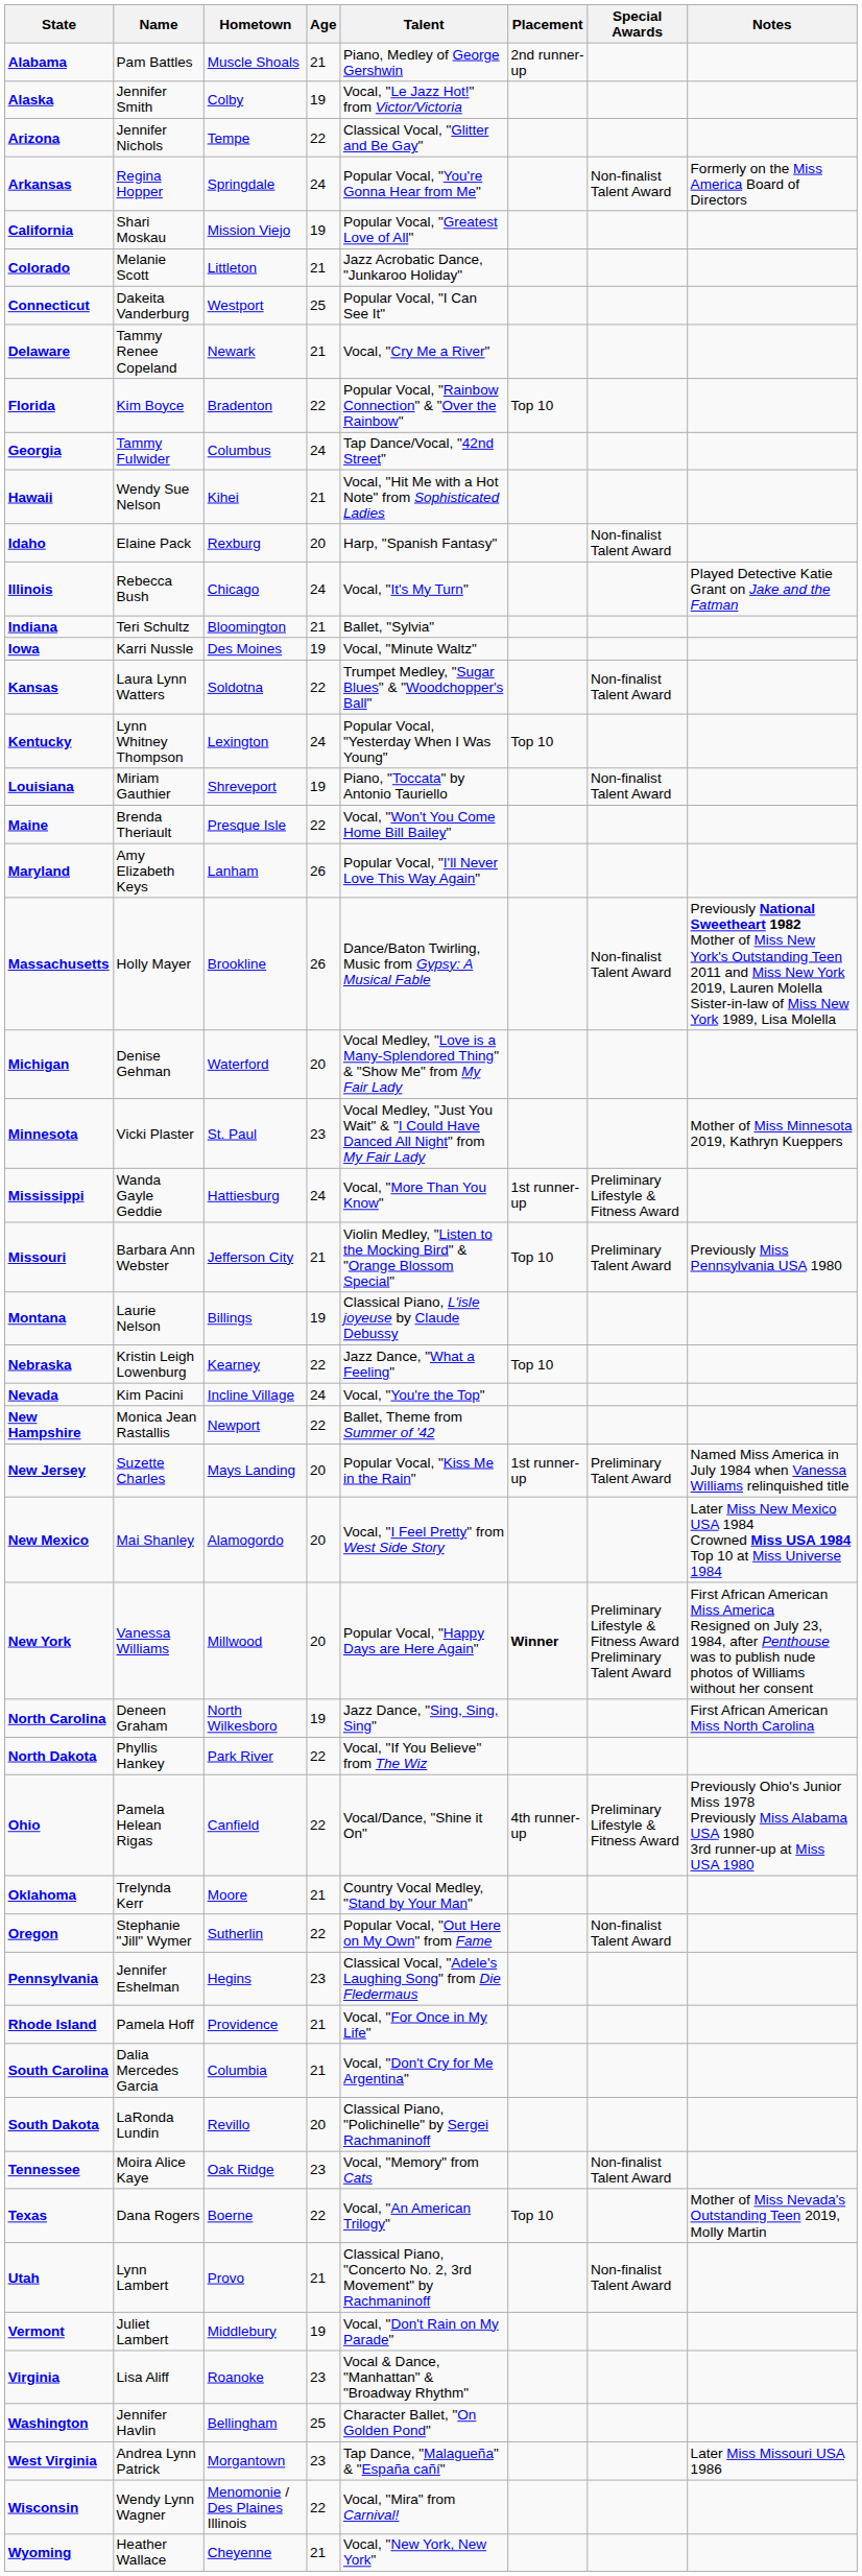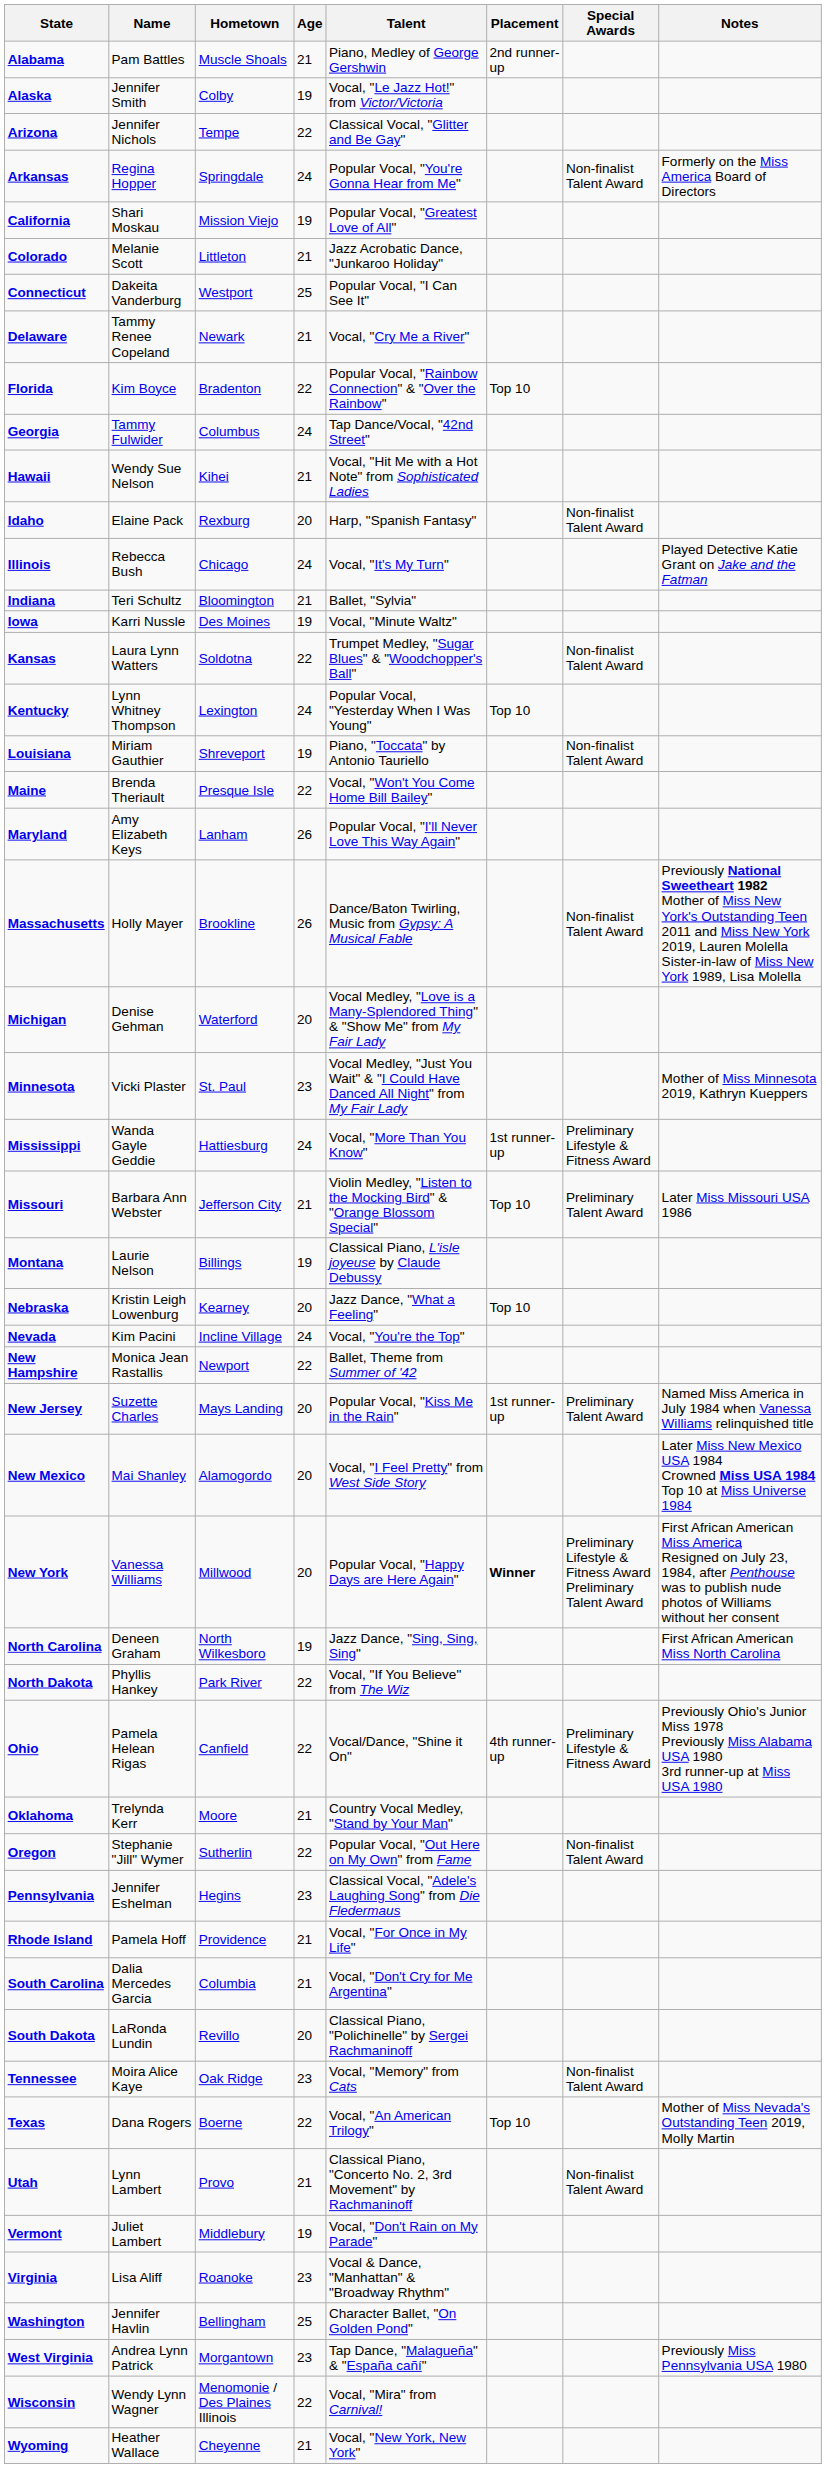Missouri | Notes: Previously Miss Pennsylvania USA 1980 -> Later Miss Missouri USA 1986
Nebraska | Age: 22 -> 20
West Virginia | Notes: Later Miss Missouri USA 1986 -> Previously Miss Pennsylvania USA 1980
